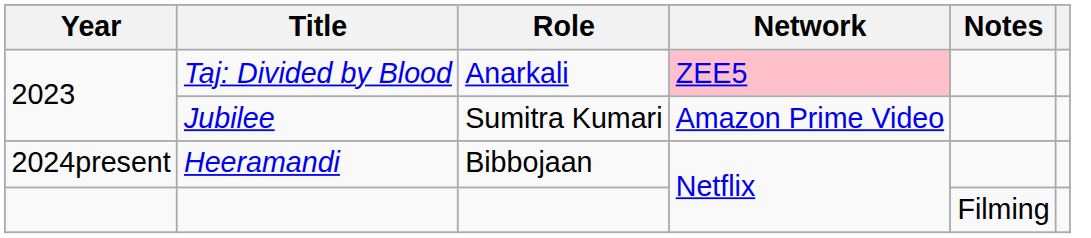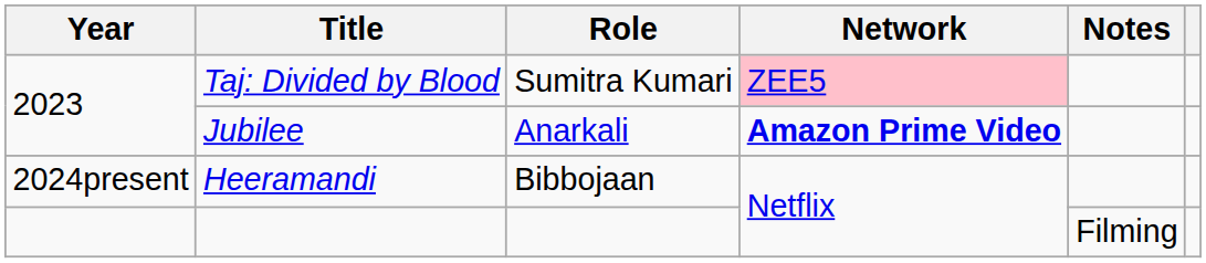Taj: Divided by Blood | Role: Anarkali -> Sumitra Kumari
Jubilee | Role: Sumitra Kumari -> Anarkali
Jubilee | Network: normal -> bold
